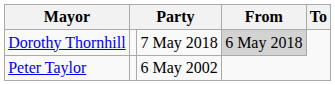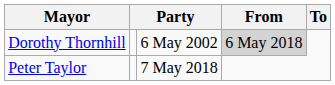Dorothy Thornhill | column 3: 7 May 2018 -> 6 May 2002
Peter Taylor | column 3: 6 May 2002 -> 7 May 2018
